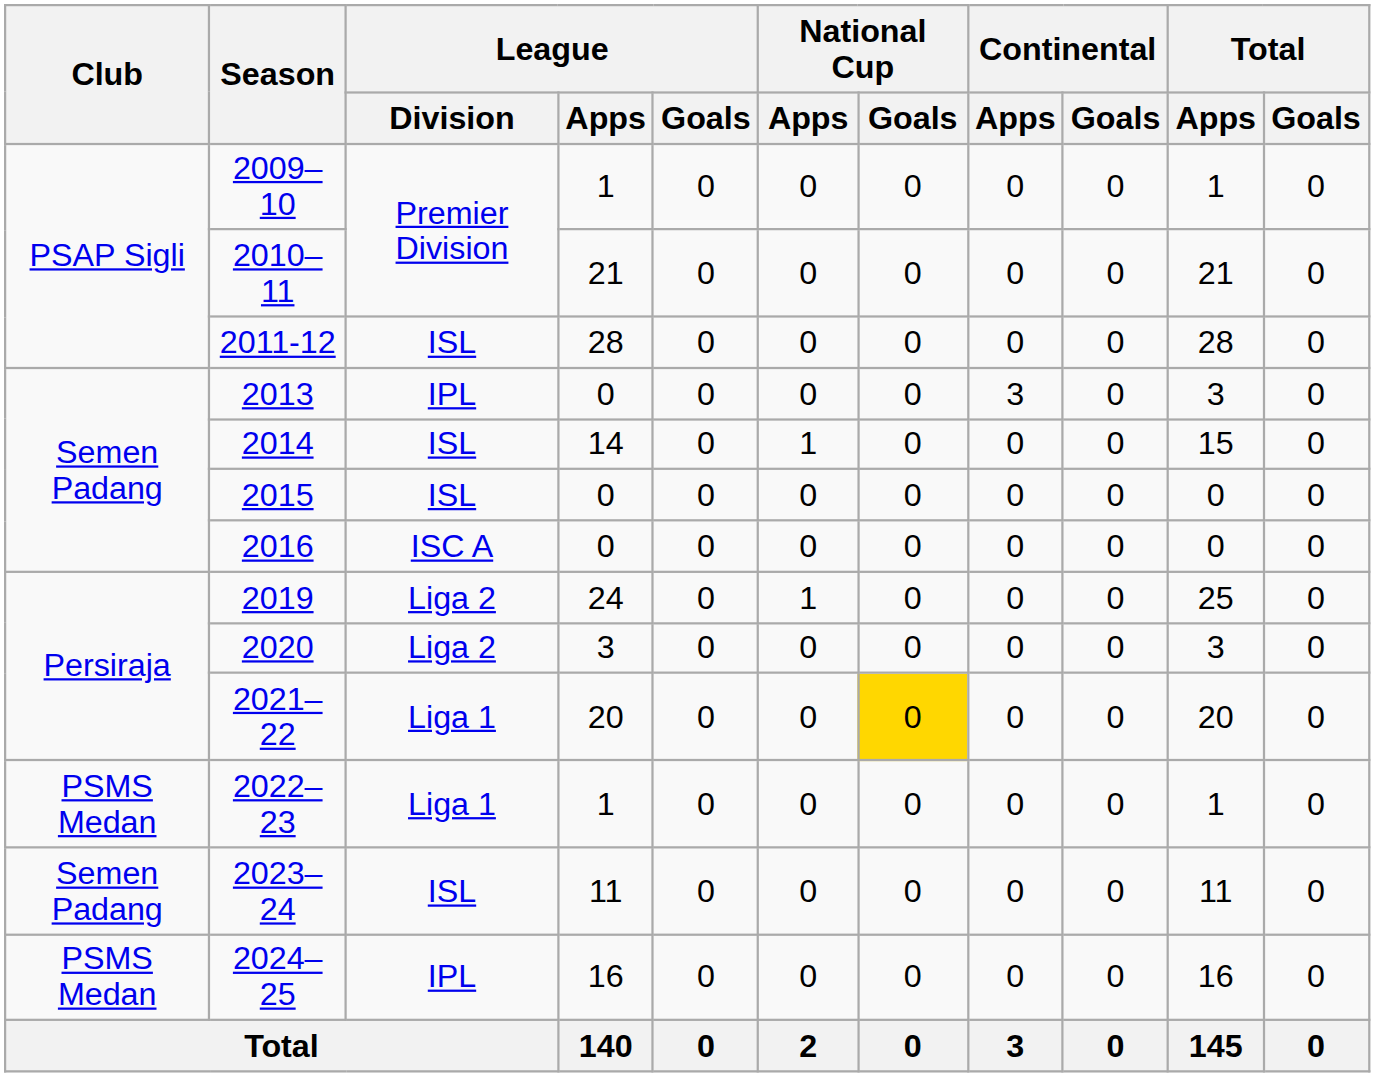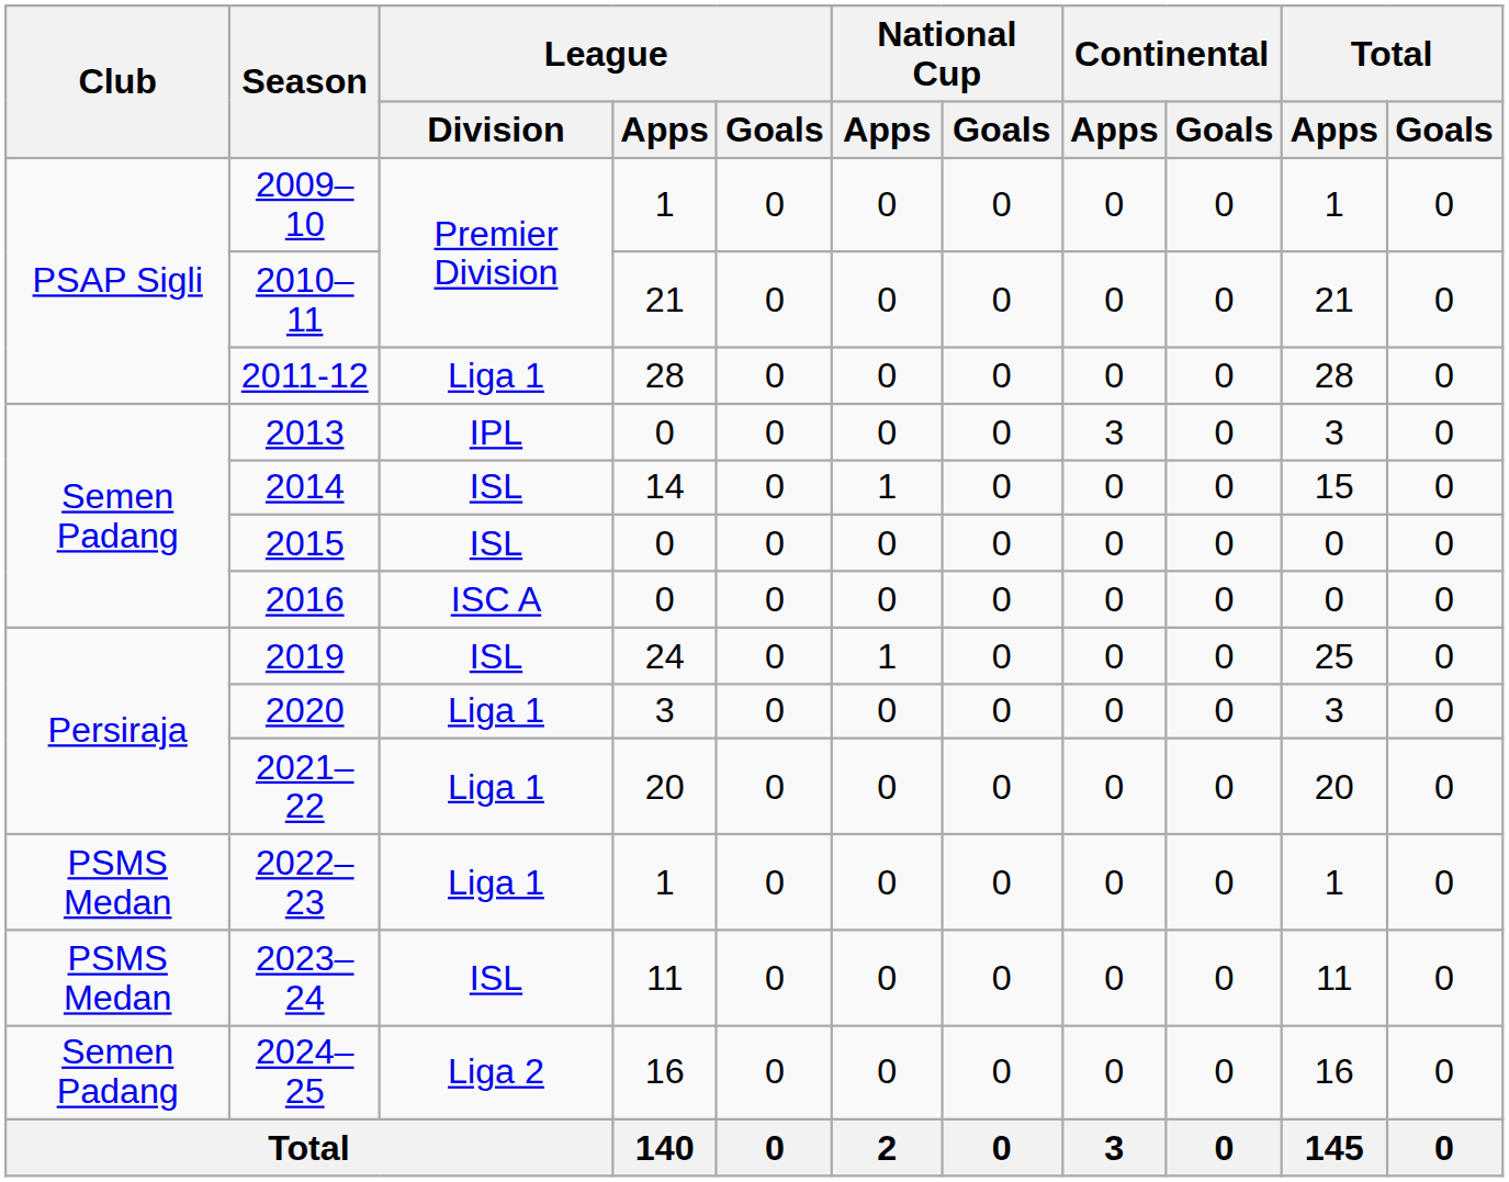2011-12 | League / Division: ISL -> Liga 1
2019 | League / Division: Liga 2 -> ISL
2020 | League / Division: Liga 2 -> Liga 1
2021–22 | National Cup / Goals: gold background -> no background
2023–24 | Club: Semen Padang -> PSMS Medan
2024–25 | Club: PSMS Medan -> Semen Padang
2024–25 | League / Division: IPL -> Liga 2
